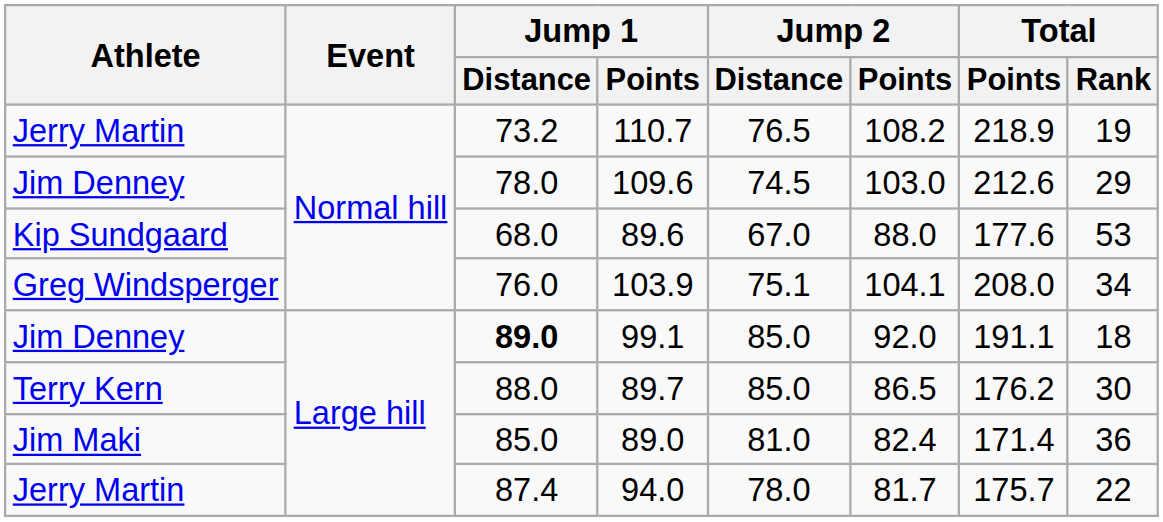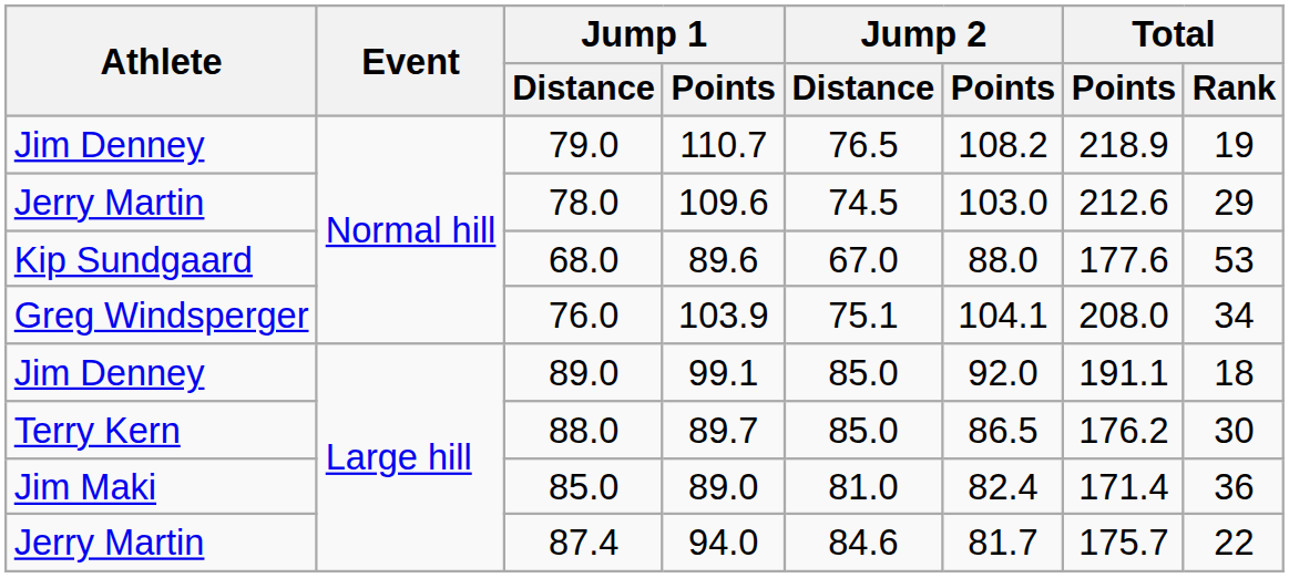110.7 | Athlete: Jerry Martin -> Jim Denney
110.7 | Jump 1 / Distance: 73.2 -> 79.0
109.6 | Athlete: Jim Denney -> Jerry Martin
99.1 | Jump 1 / Distance: bold -> normal
94.0 | Jump 2 / Distance: 78.0 -> 84.6
